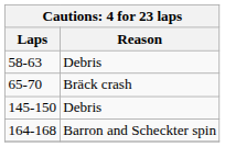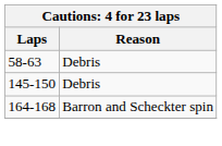- row: 65-70 | Bräck crash
